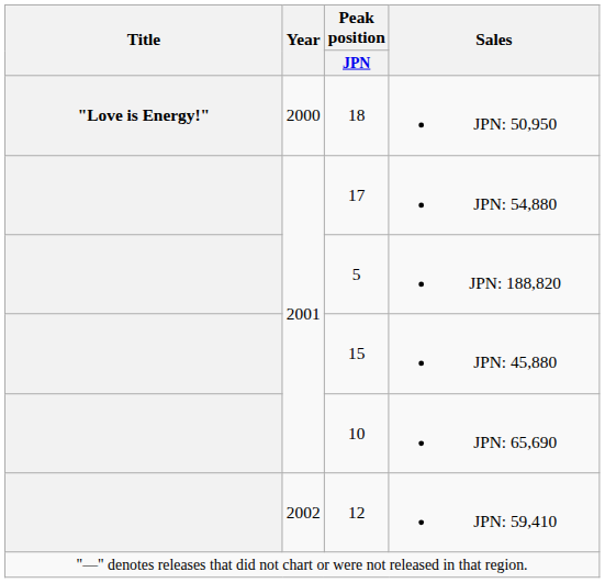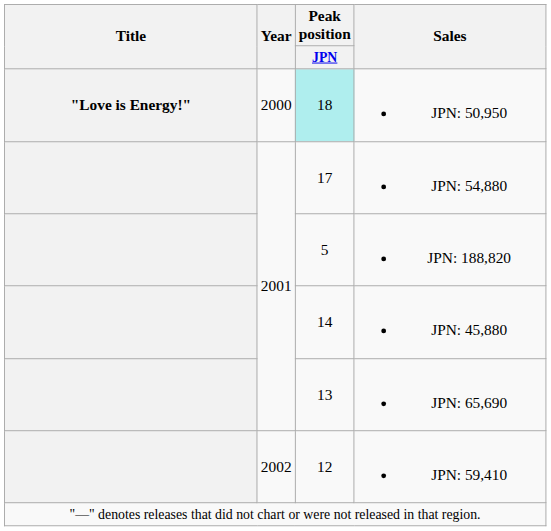JPN: 50,950 | Peak position / JPN: no background -> paleturquoise background
JPN: 45,880 | Peak position / JPN: 15 -> 14
JPN: 65,690 | Peak position / JPN: 10 -> 13
